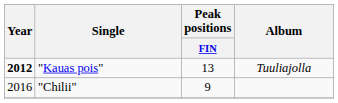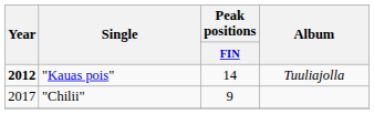"Kauas pois" | Peak positions / FIN: 13 -> 14
"Chilii" | Year: 2016 -> 2017
